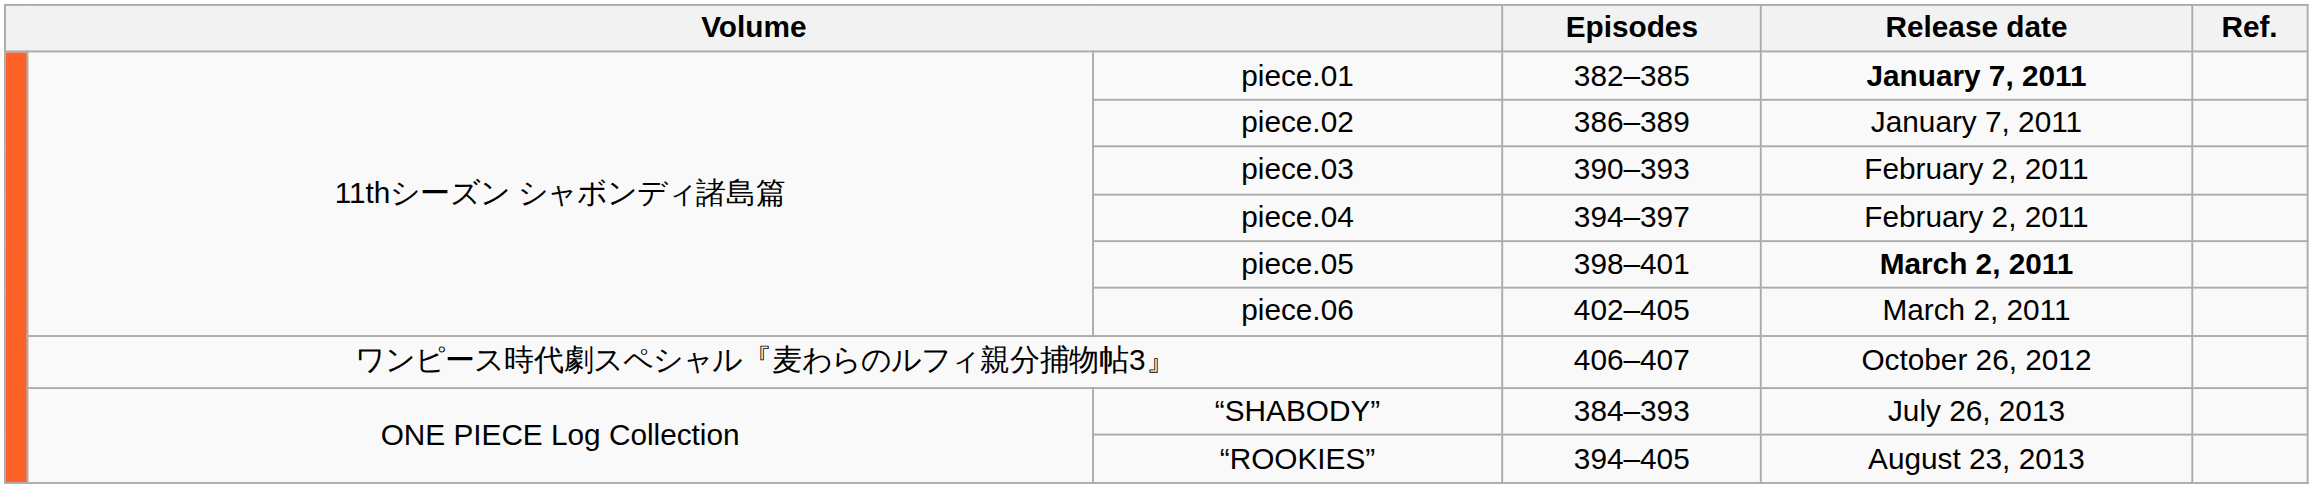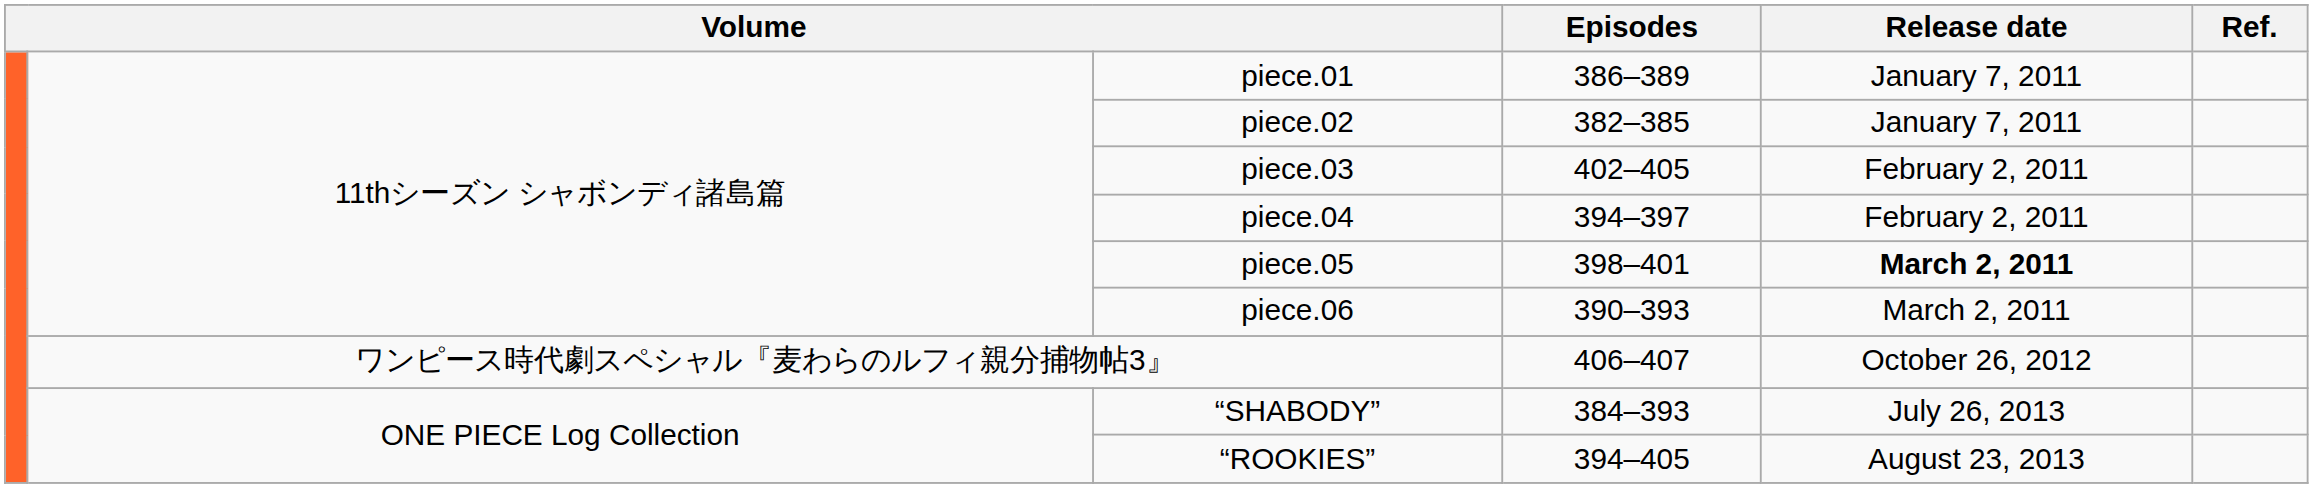piece.01 | Episodes: 382–385 -> 386–389
piece.01 | Release date: bold -> normal
piece.02 | Episodes: 386–389 -> 382–385
piece.03 | Episodes: 390–393 -> 402–405
piece.06 | Episodes: 402–405 -> 390–393
